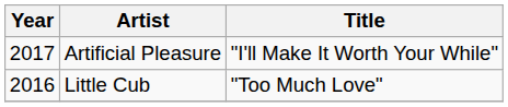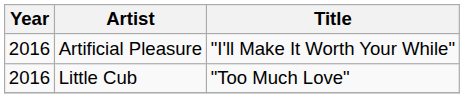Artificial Pleasure | Year: 2017 -> 2016
